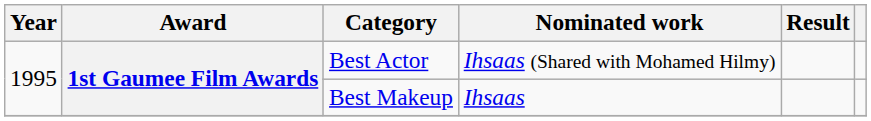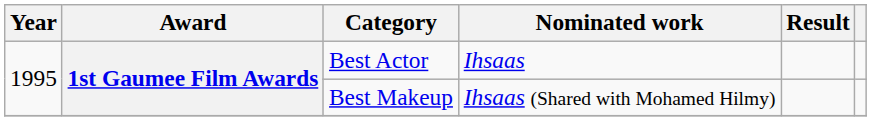Best Actor | Nominated work: Ihsaas (Shared with Mohamed Hilmy) -> Ihsaas
Best Makeup | Nominated work: Ihsaas -> Ihsaas (Shared with Mohamed Hilmy)
